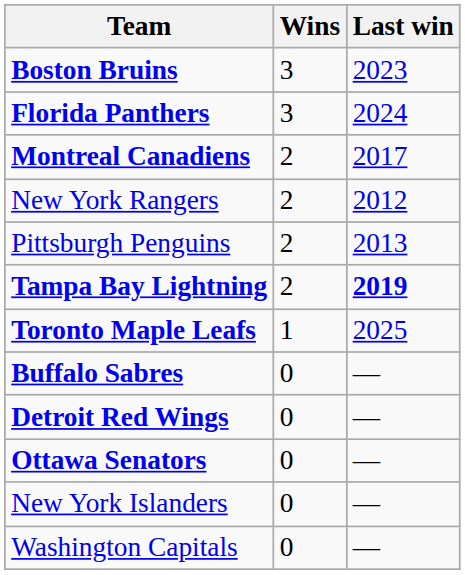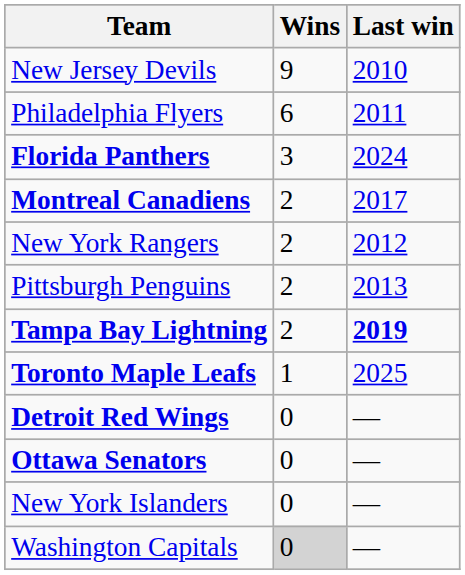+ row: New Jersey Devils | 9 | 2010
+ row: Philadelphia Flyers | 6 | 2011
- row: Boston Bruins | 3 | 2023
- row: Buffalo Sabres | 0 | —
Washington Capitals | Wins: no background -> lightgrey background
